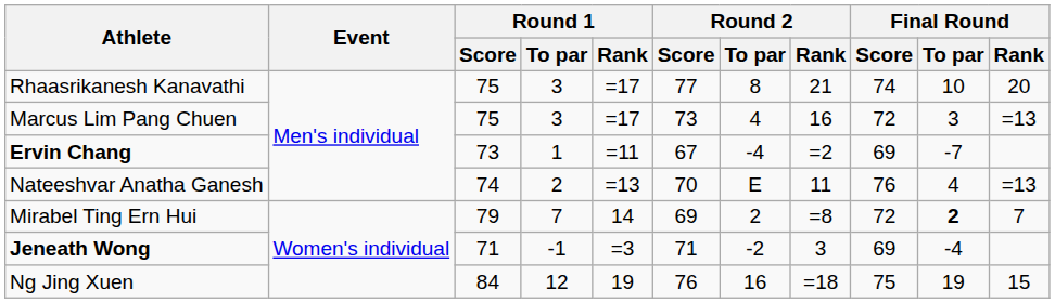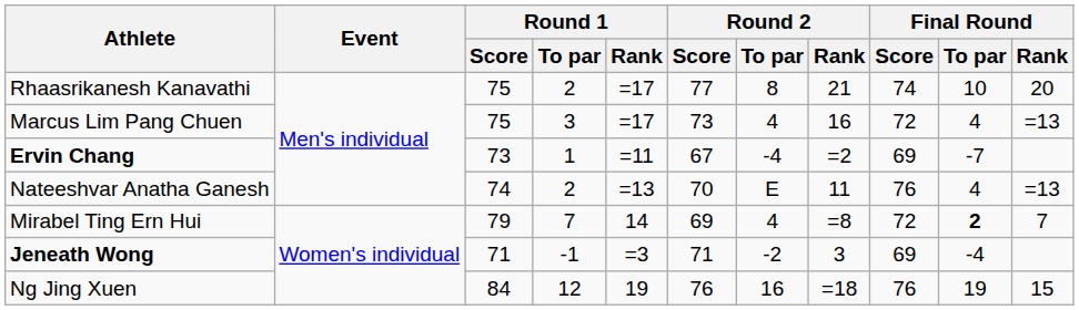Rhaasrikanesh Kanavathi | Round 1 / To par: 3 -> 2
Marcus Lim Pang Chuen | Final Round / To par: 3 -> 4
Mirabel Ting Ern Hui | Round 2 / To par: 2 -> 4
Ng Jing Xuen | Final Round / Score: 75 -> 76
